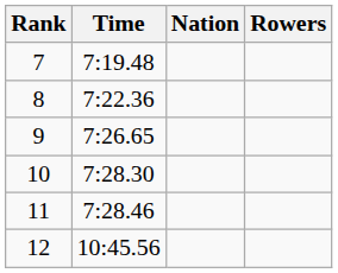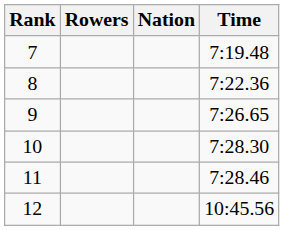columns swapped: Rowers <-> Time
